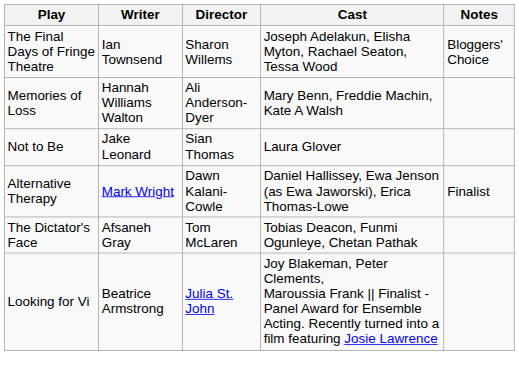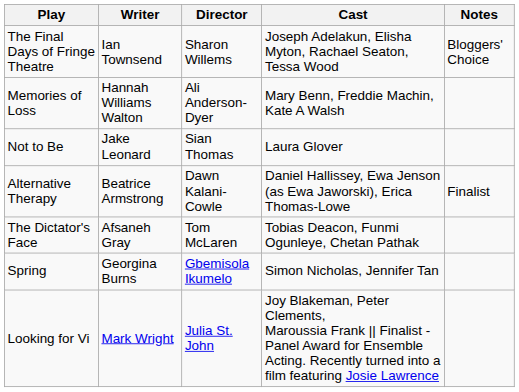Alternative Therapy | Writer: Mark Wright -> Beatrice Armstrong
+ row: Spring | Georgina Burns | Gbemisola Ikumelo | Simon Nicholas, Jennifer Tan
Looking for Vi | Writer: Beatrice Armstrong -> Mark Wright
